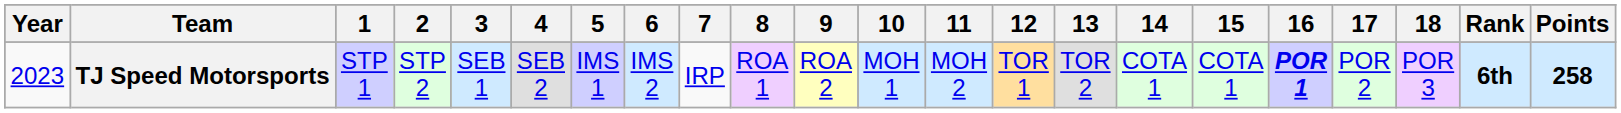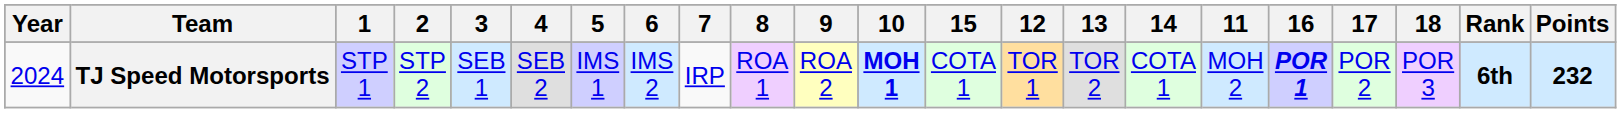columns swapped: 11 <-> 15
TJ Speed Motorsports | Year: 2023 -> 2024
TJ Speed Motorsports | 10: normal -> bold
TJ Speed Motorsports | Points: 258 -> 232
